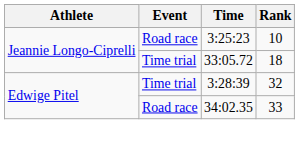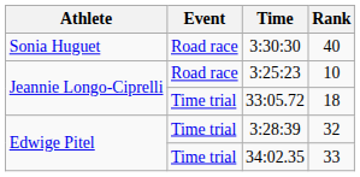+ row: Sonia Huguet | Road race | 3:30:30 | 40
34:02.35 | Event: Road race -> Time trial
